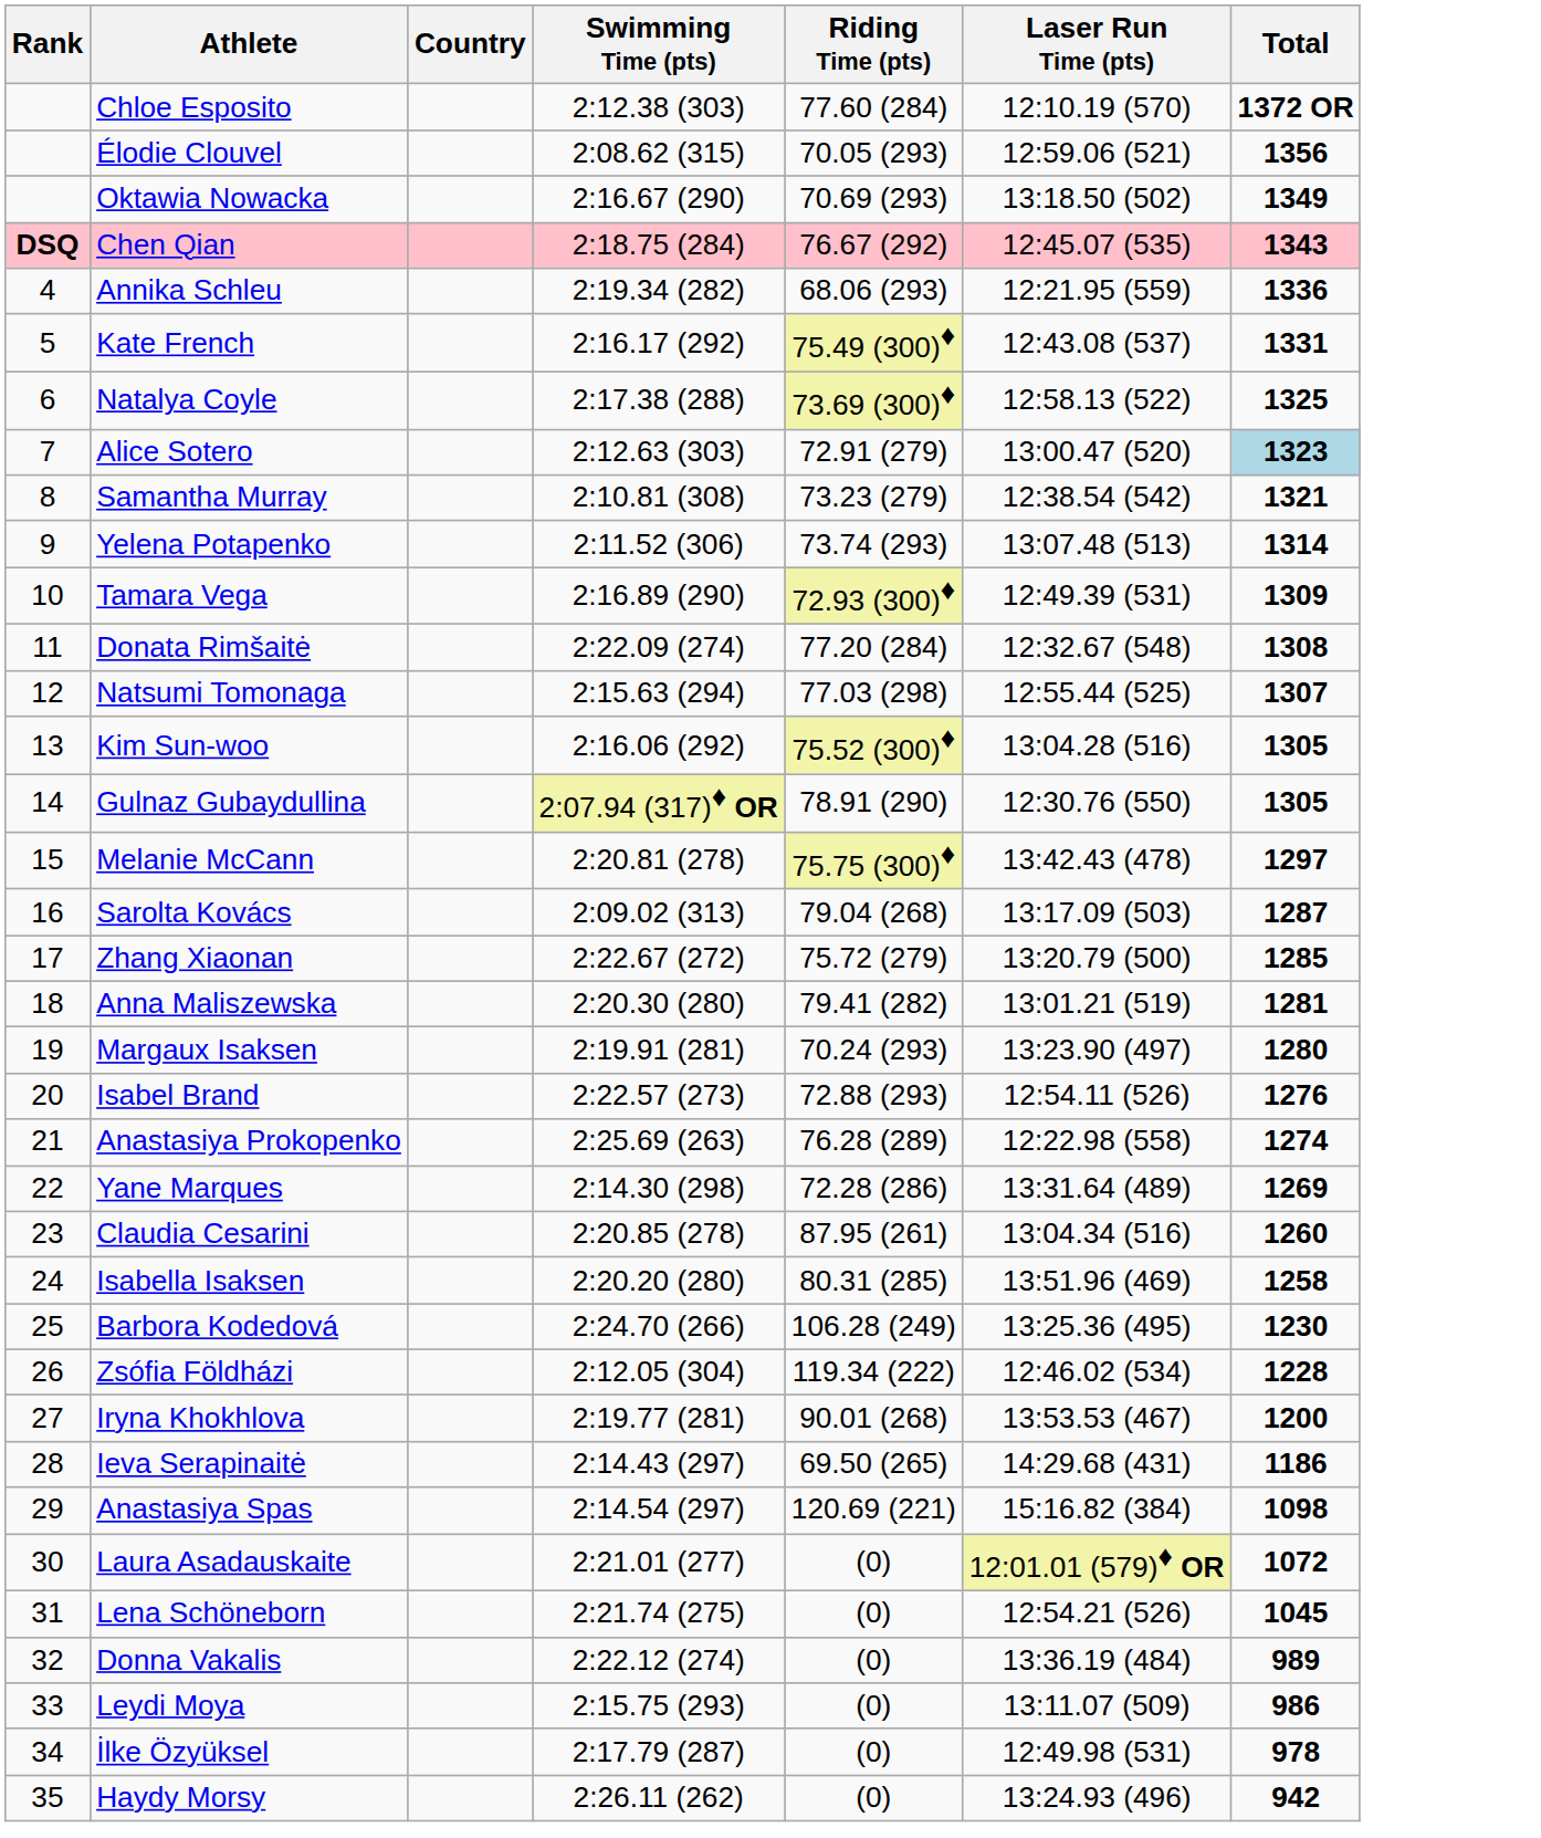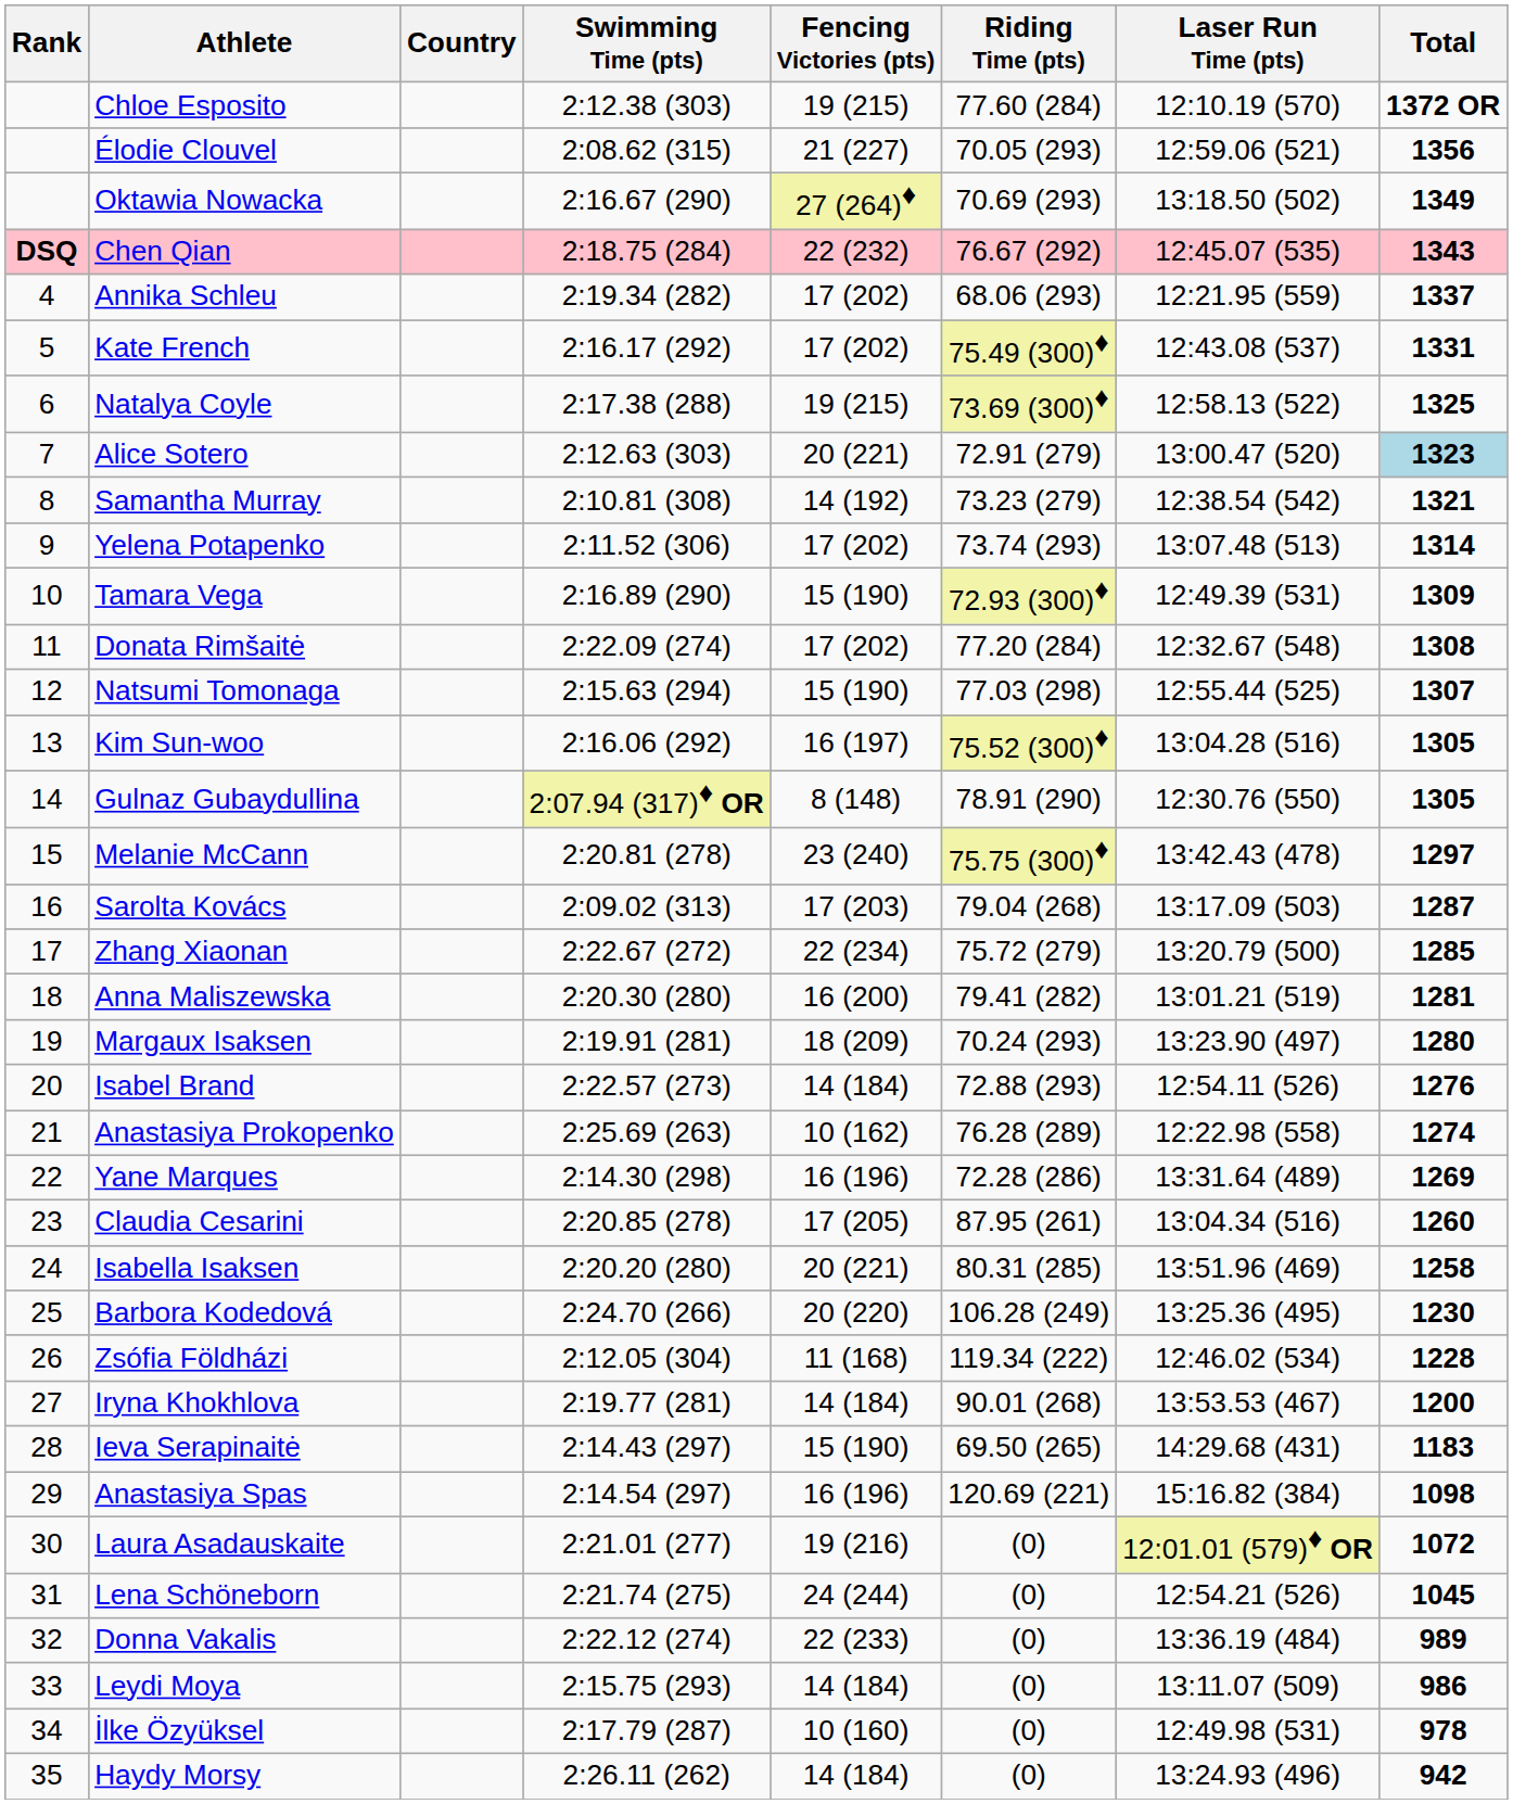+ column: Fencing Victories (pts) | 19 (215) | 21 (227) | 27 (264)♦ | 22 (232) | 17 (202) | 17 (202) | 19 (215) | 20 (221) | 14 (192) | 17 (202) | 15 (190) | 17 (202) | 15 (190) | 16 (197) | 8 (148) | 23 (240) | 17 (203) | 22 (234) | 16 (200) | 18 (209) | 14 (184) | 10 (162) | 16 (196) | 17 (205) | 20 (221) | 20 (220) | 11 (168) | 14 (184) | 15 (190) | 16 (196) | 19 (216) | 24 (244) | 22 (233) | 14 (184) | 10 (160) | 14 (184)
Annika Schleu | Total: 1336 -> 1337
Ieva Serapinaitė | Total: 1186 -> 1183
